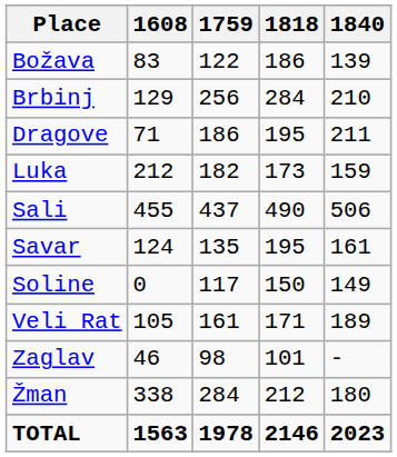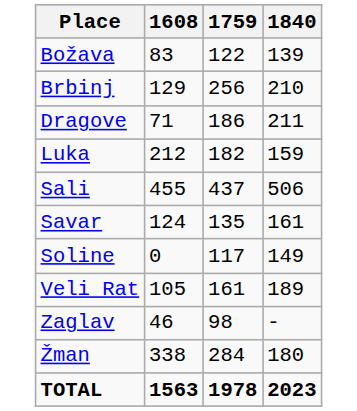- column: 1818 | 186 | 284 | 195 | 173 | 490 | 195 | 150 | 171 | 101 | 212 | 2146
